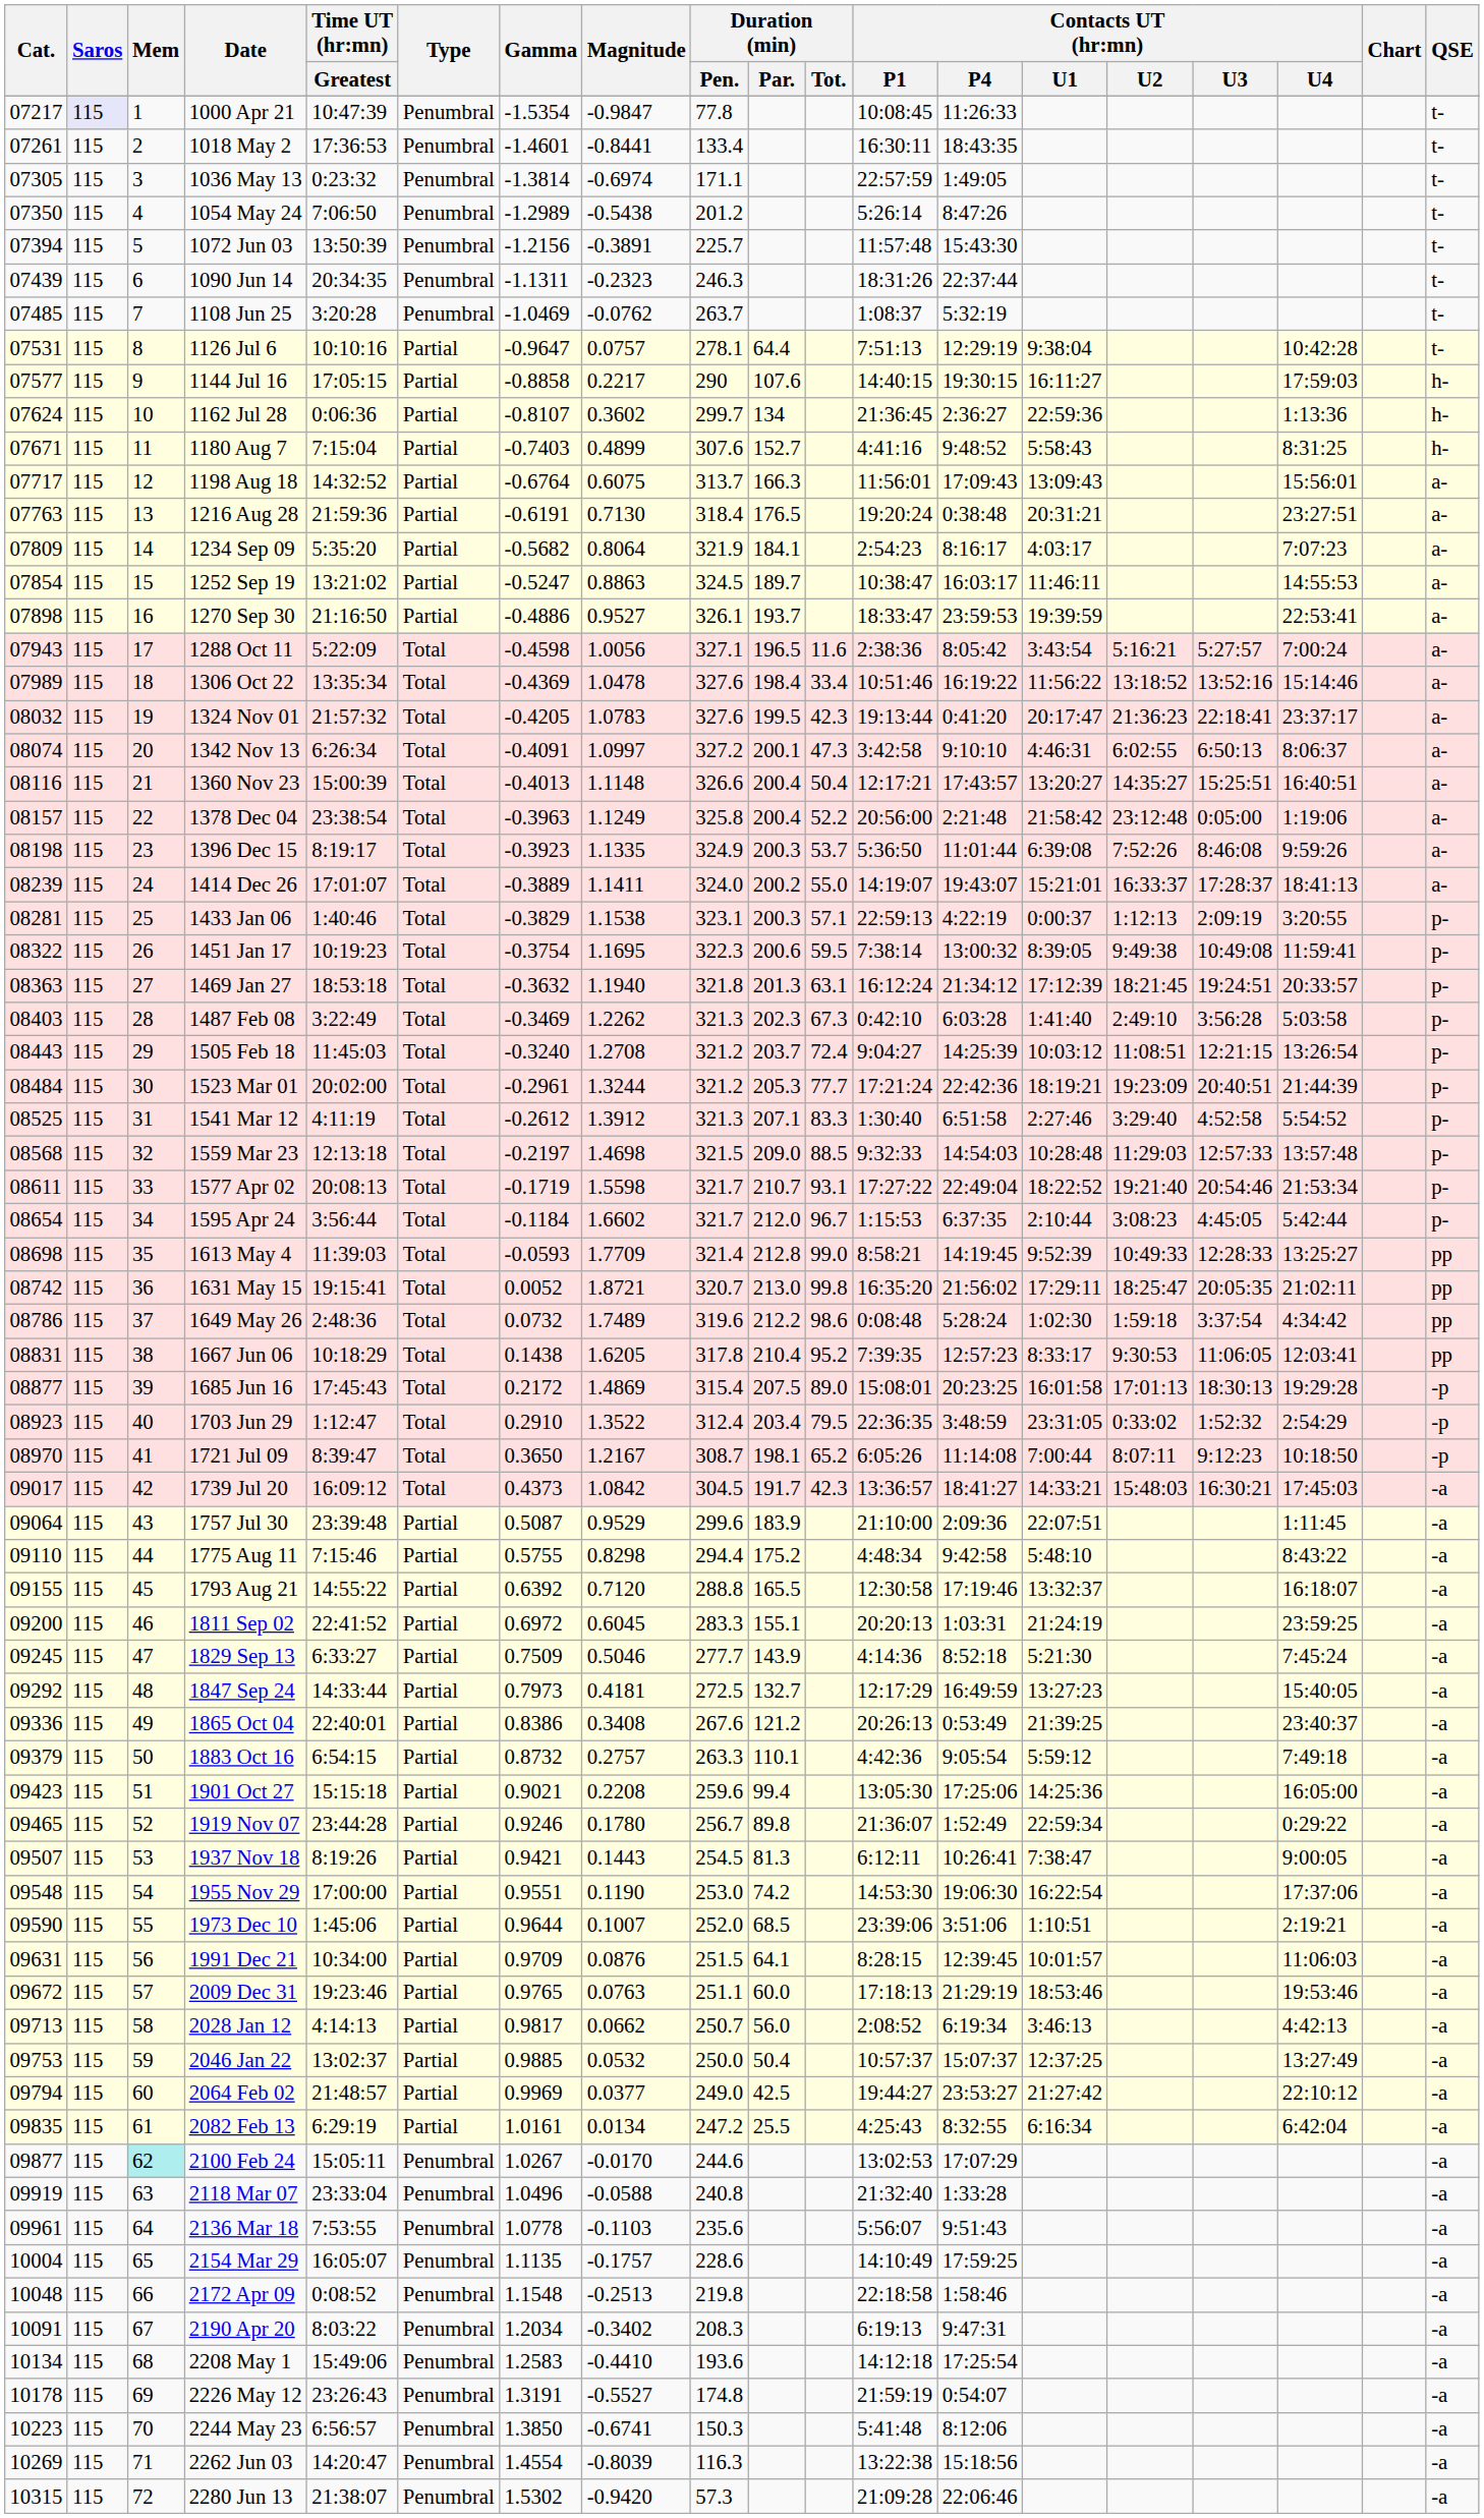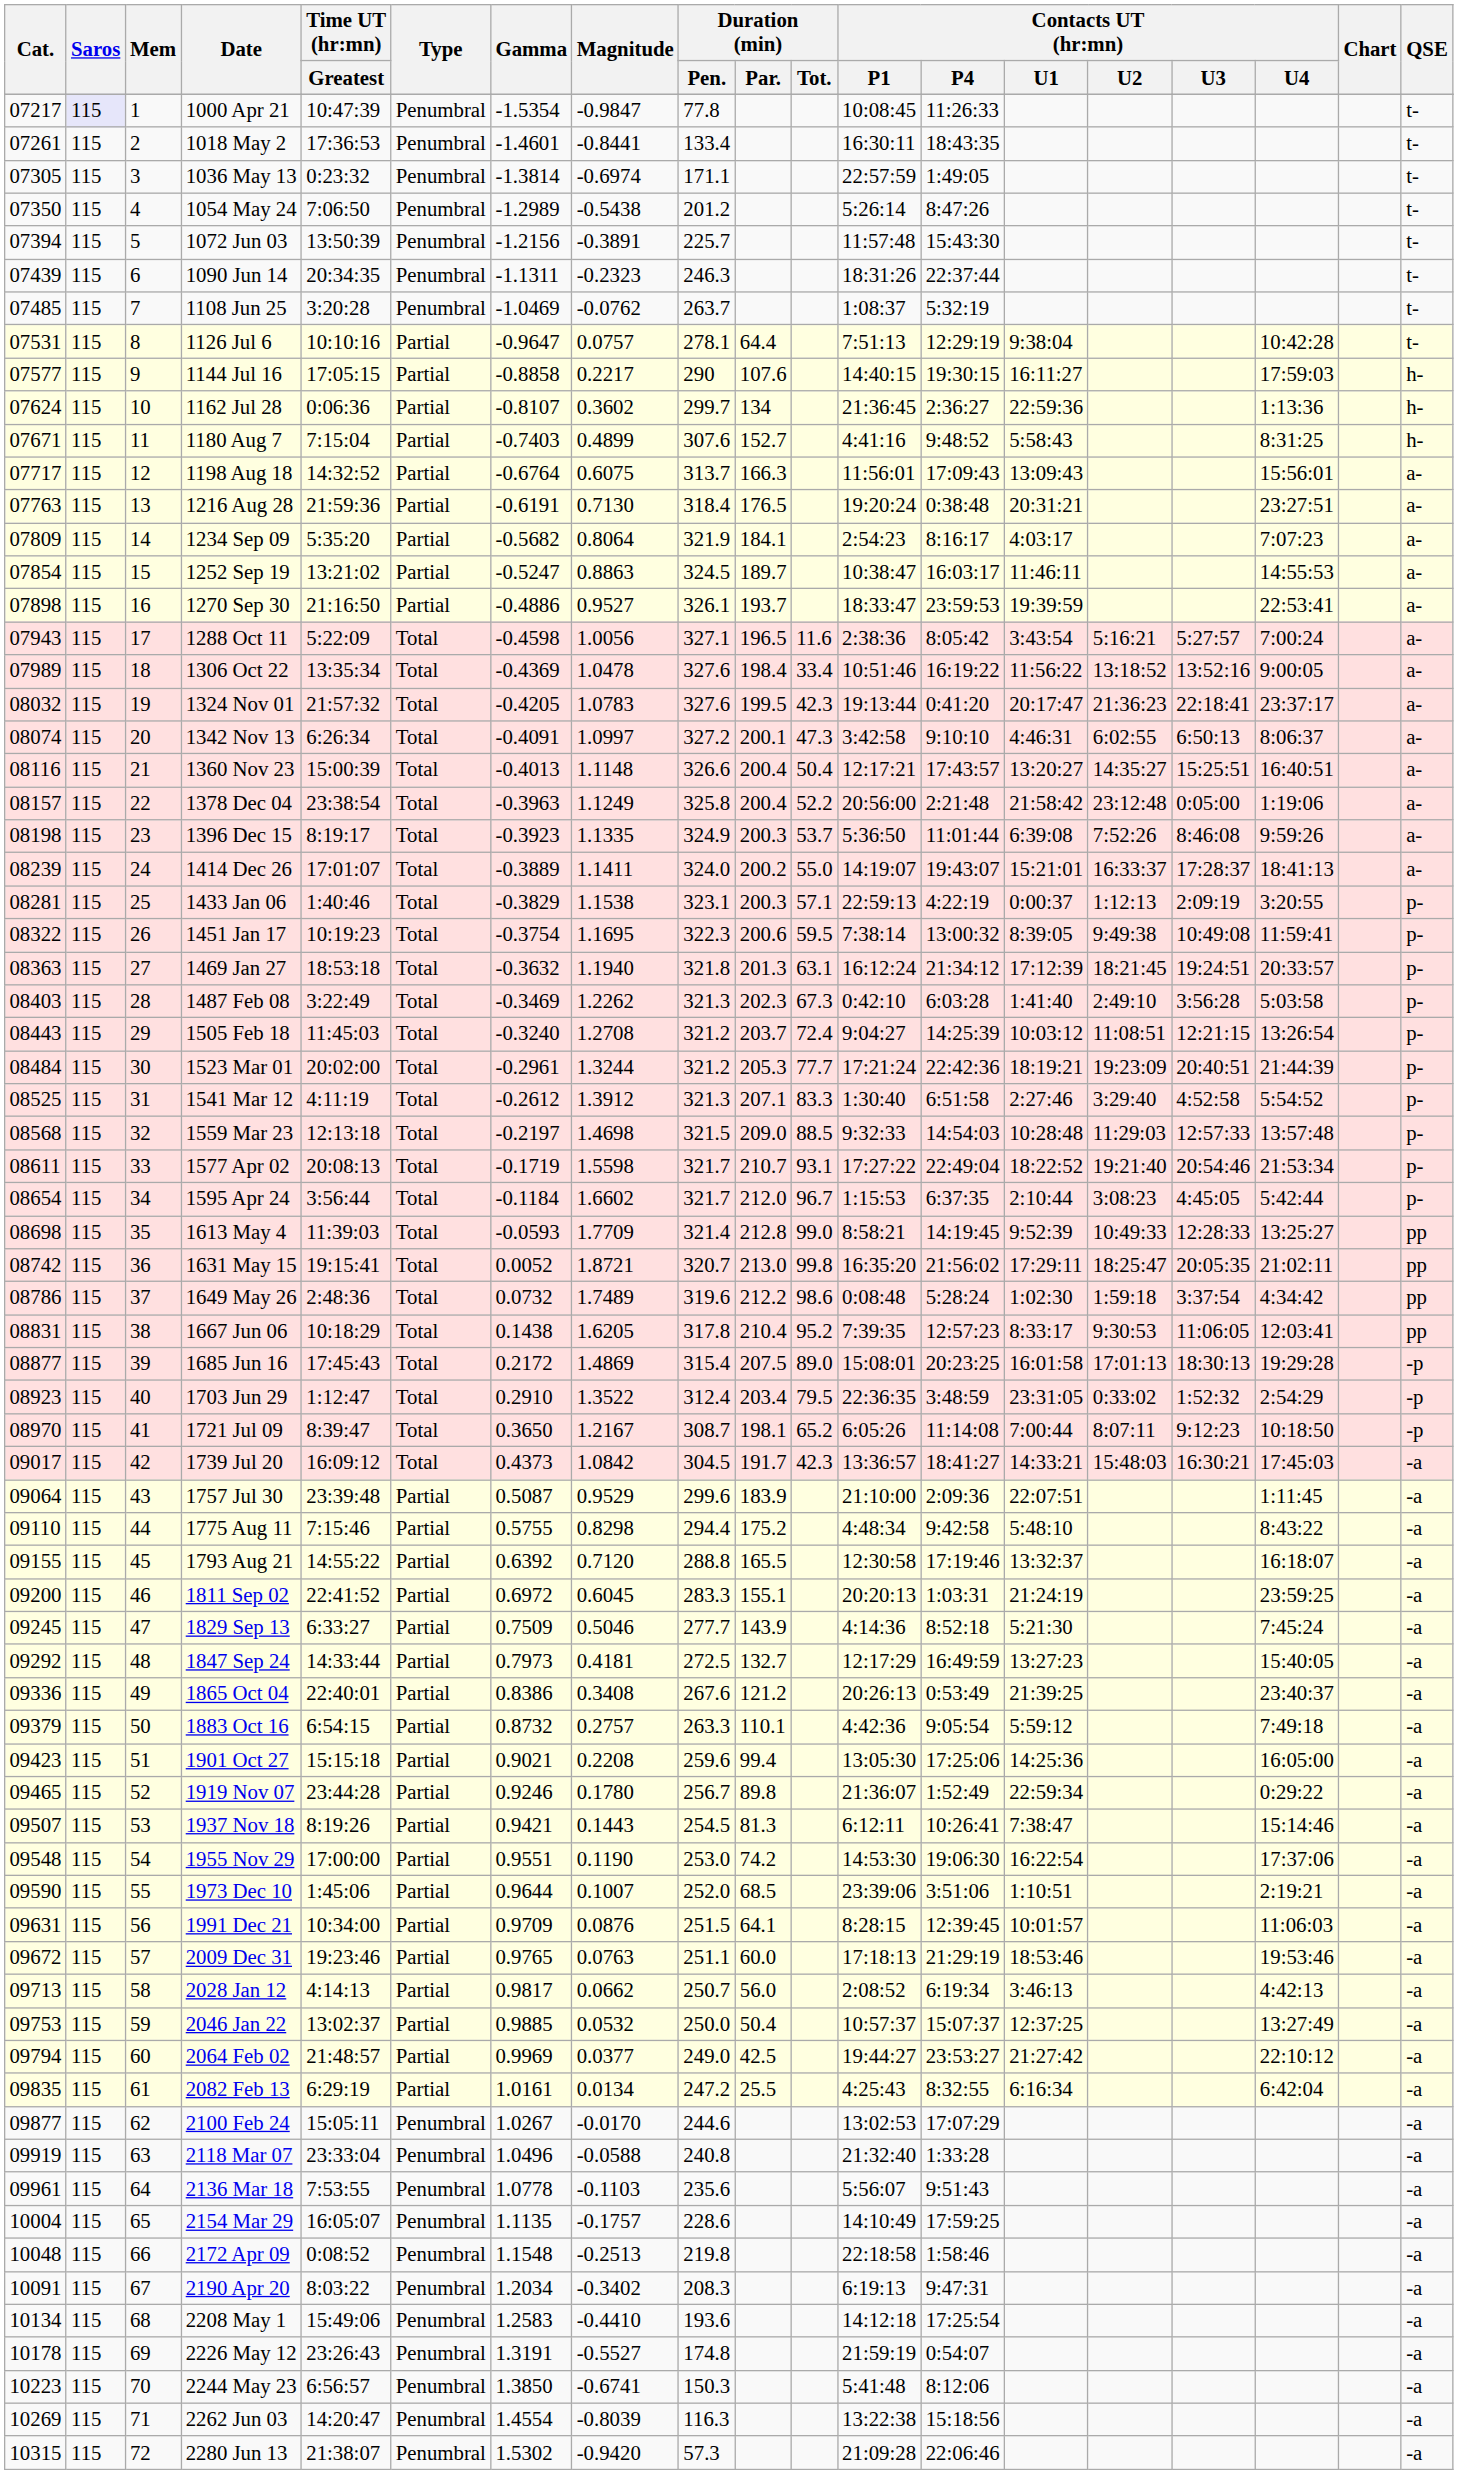1306 Oct 22 | Contacts UT (hr:mn) / U4: 15:14:46 -> 9:00:05
1937 Nov 18 | Contacts UT (hr:mn) / U4: 9:00:05 -> 15:14:46
2100 Feb 24 | Mem: paleturquoise background -> no background
